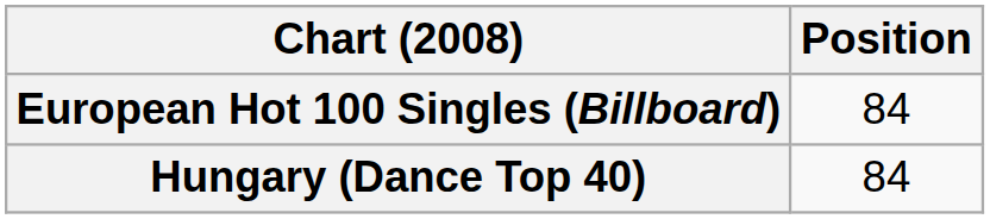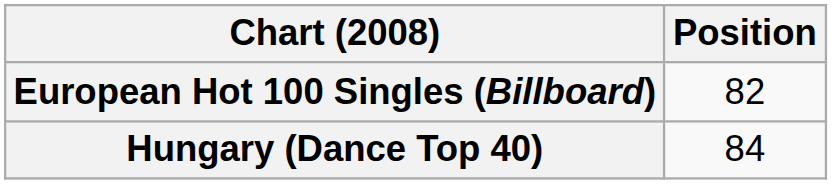European Hot 100 Singles (Billboard) | Position: 84 -> 82
